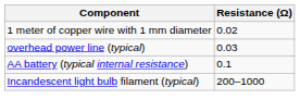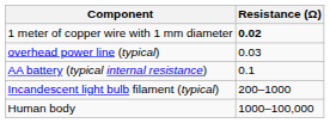1 meter of copper wire with 1 mm diameter | Resistance (Ω): normal -> bold
+ row: Human body | 1000–100,000
